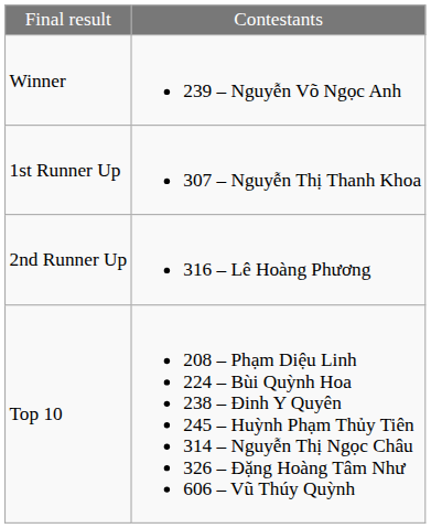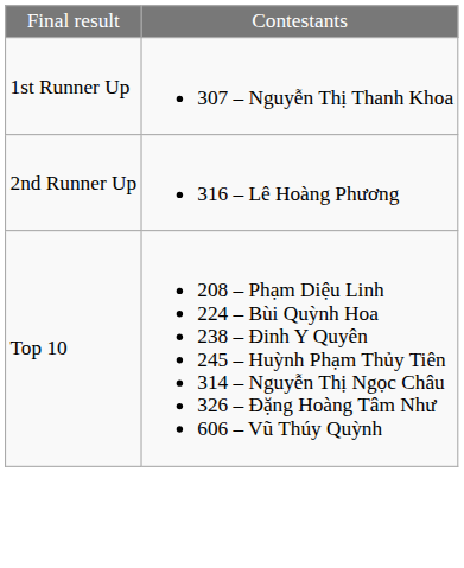- row: Winner | 239 – Nguyễn Võ Ngọc Anh
